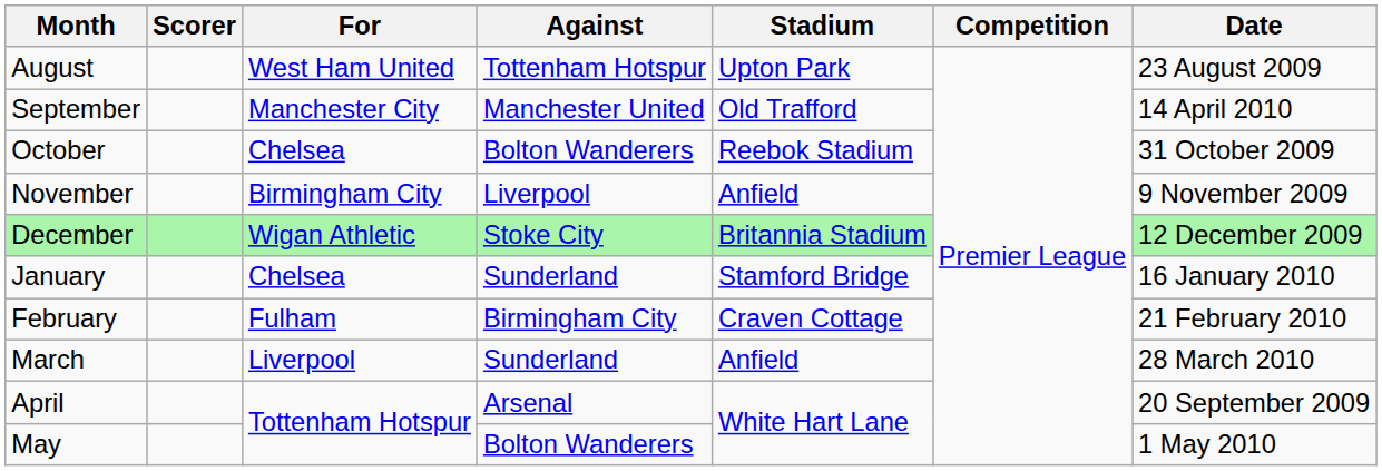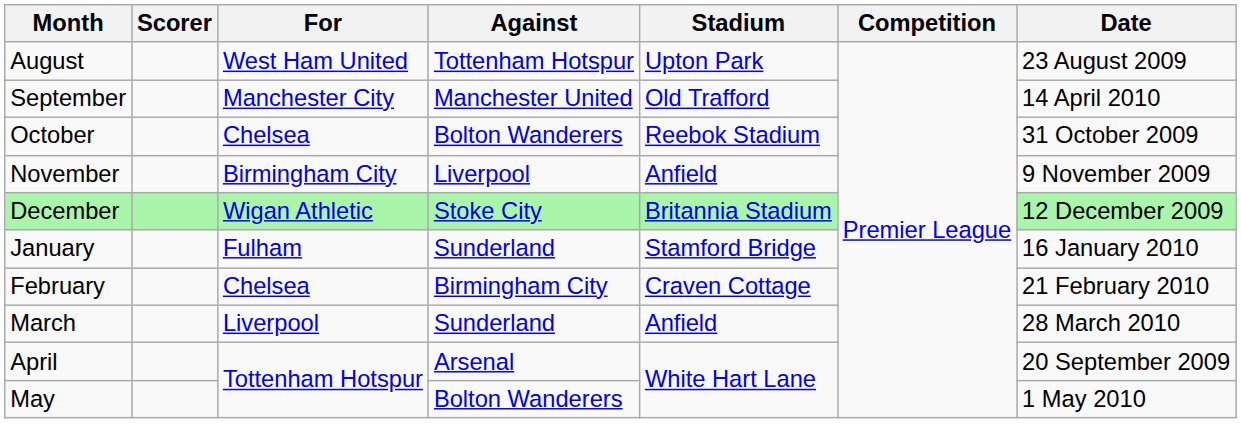January | For: Chelsea -> Fulham
February | For: Fulham -> Chelsea
